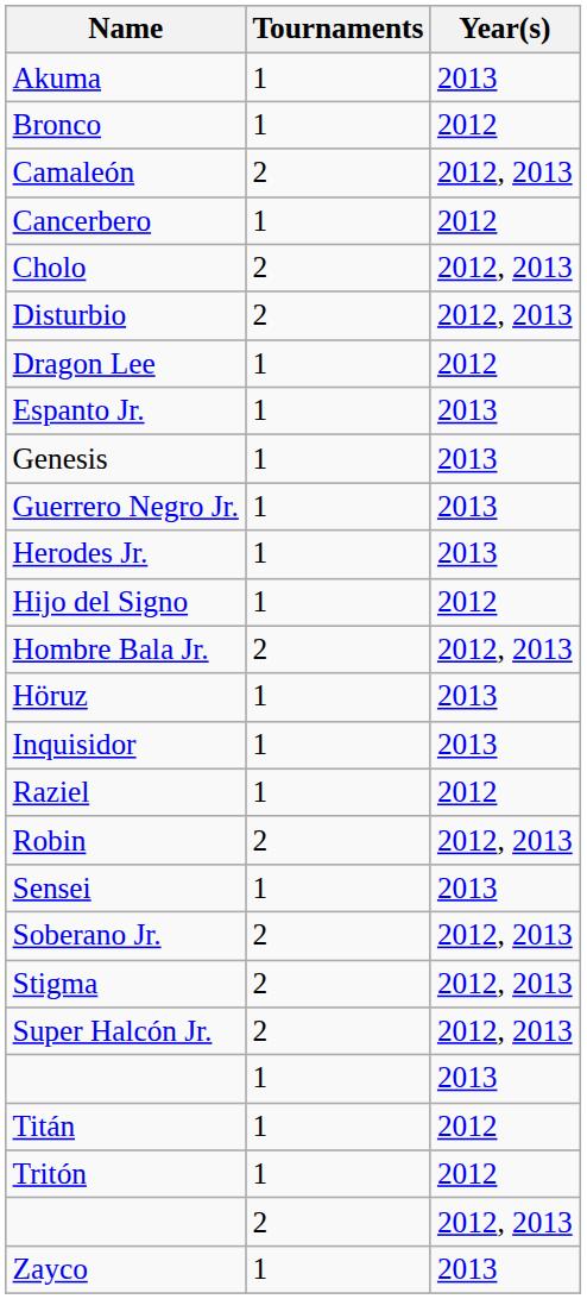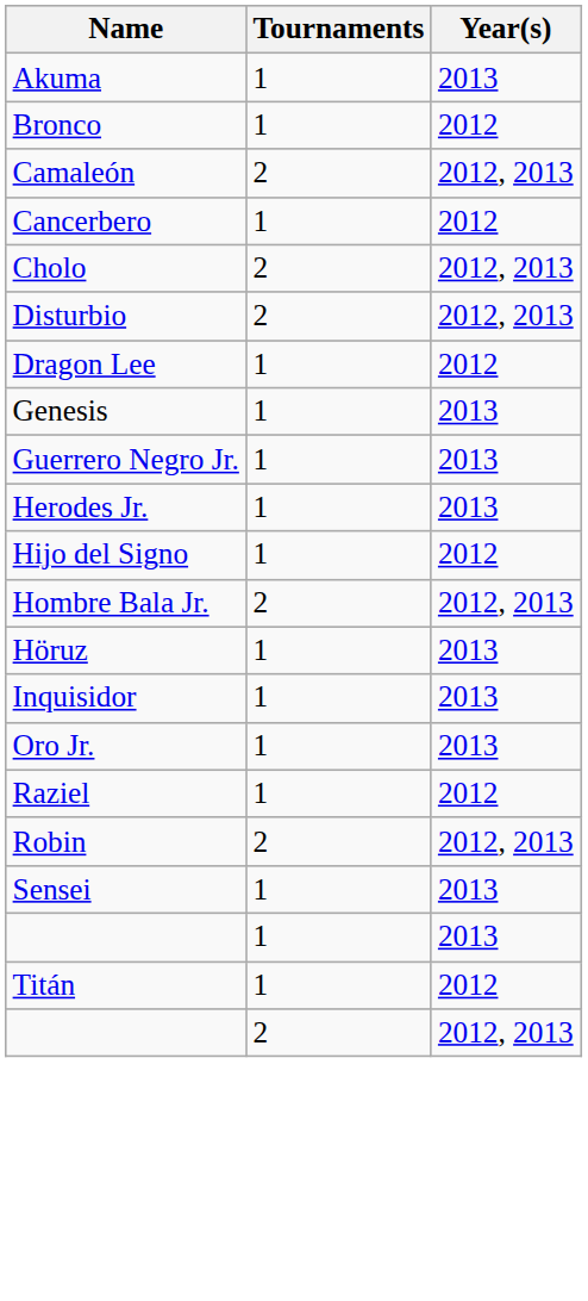- row: Espanto Jr. | 1 | 2013
+ row: Oro Jr. | 1 | 2013
- row: Soberano Jr. | 2 | 2012, 2013
- row: Stigma | 2 | 2012, 2013
- row: Super Halcón Jr. | 2 | 2012, 2013
- row: Tritón | 1 | 2012
- row: Zayco | 1 | 2013
